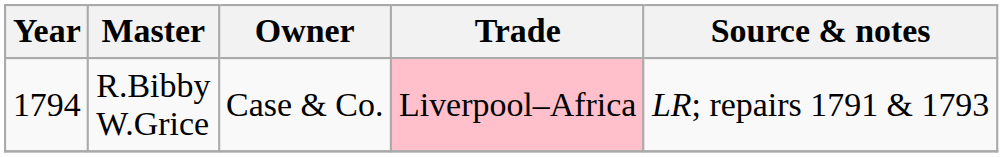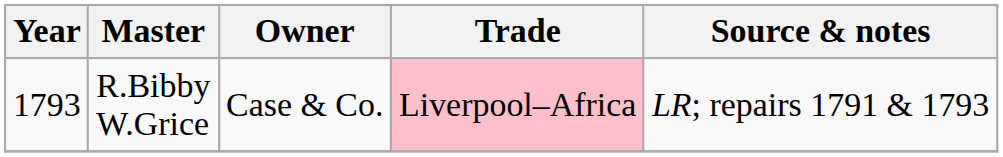R.Bibby W.Grice | Year: 1794 -> 1793
